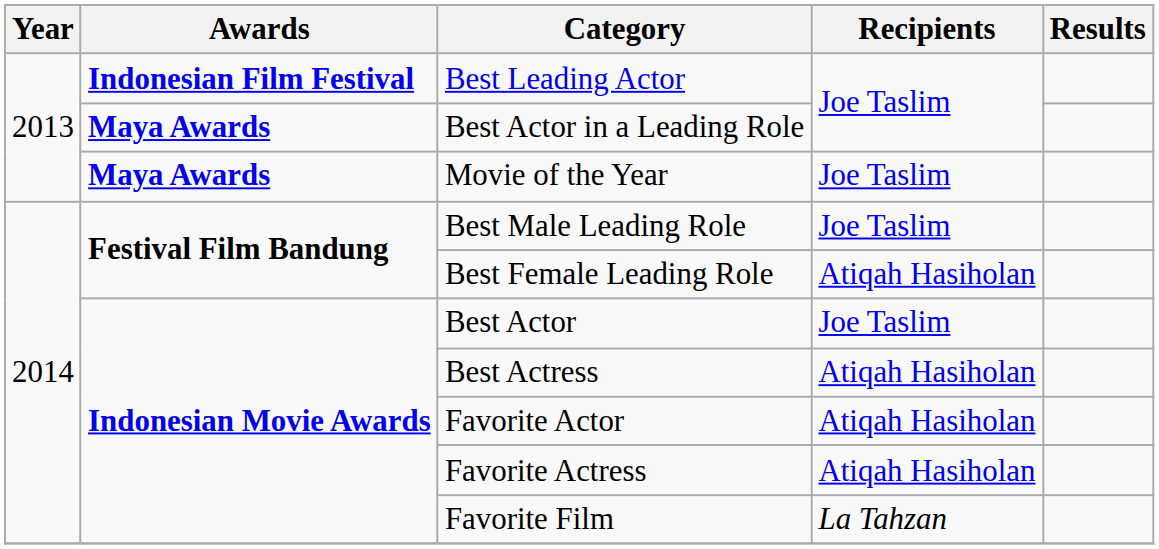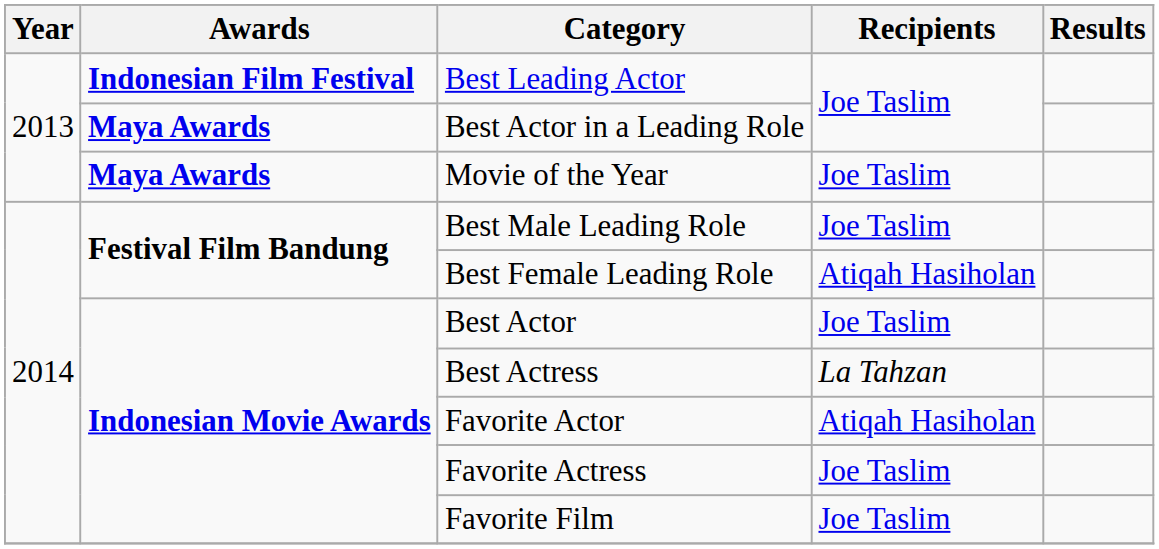Best Actress | Recipients: Atiqah Hasiholan -> La Tahzan
Favorite Actress | Recipients: Atiqah Hasiholan -> Joe Taslim
Favorite Film | Recipients: La Tahzan -> Joe Taslim
